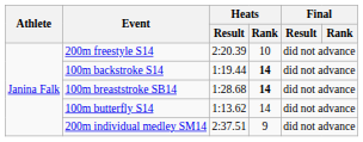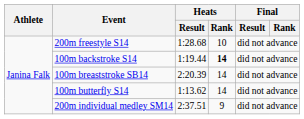200m freestyle S14 | Heats / Result: 2:20.39 -> 1:28.68
100m breaststroke SB14 | Heats / Result: 1:28.68 -> 2:20.39
100m breaststroke SB14 | Heats / Rank: bold -> normal
